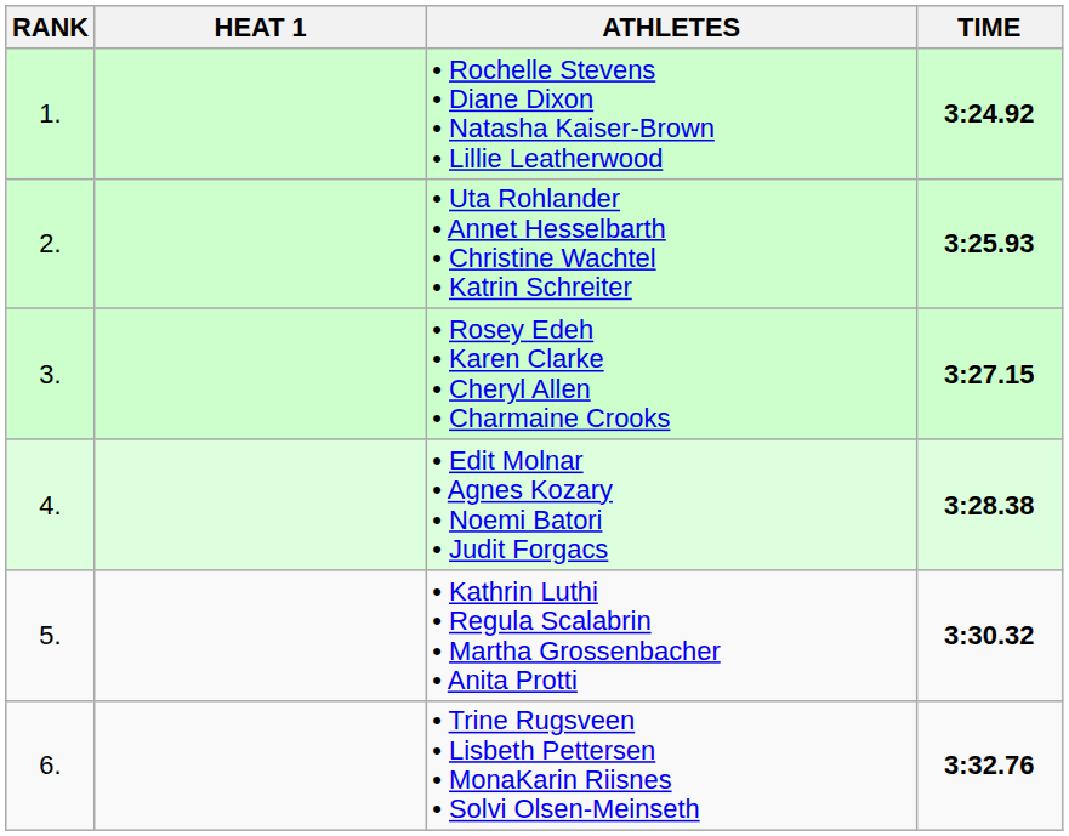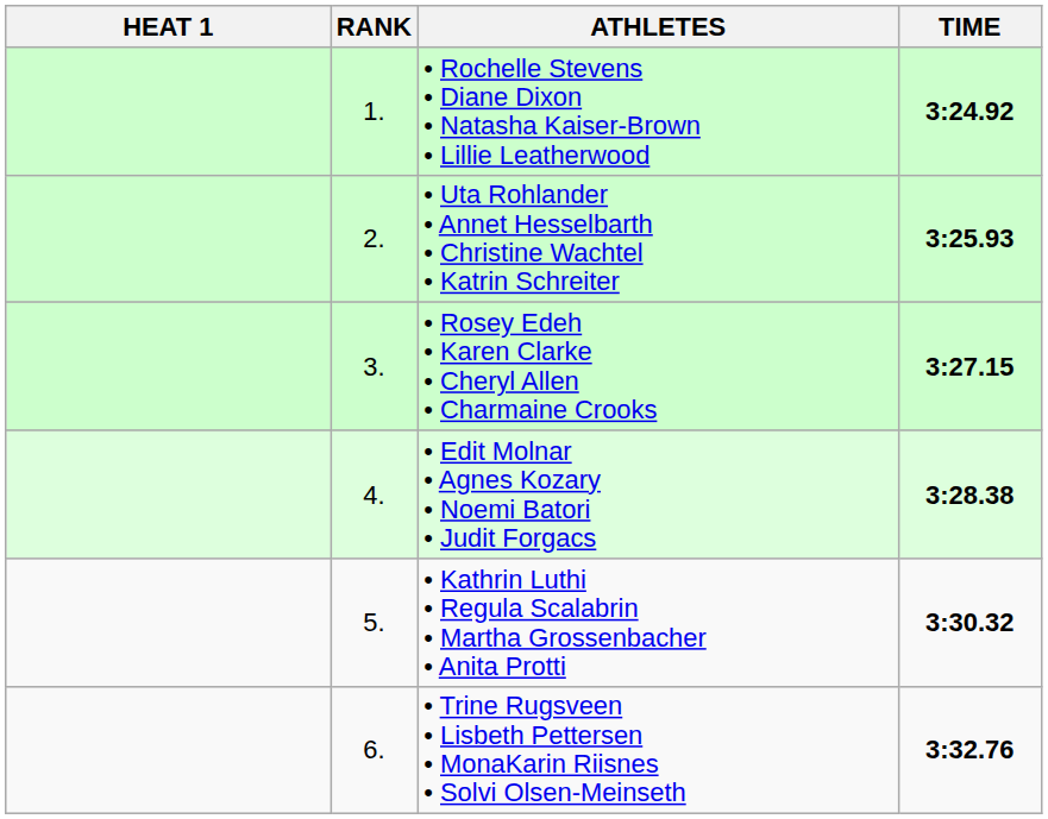columns swapped: RANK <-> HEAT 1
